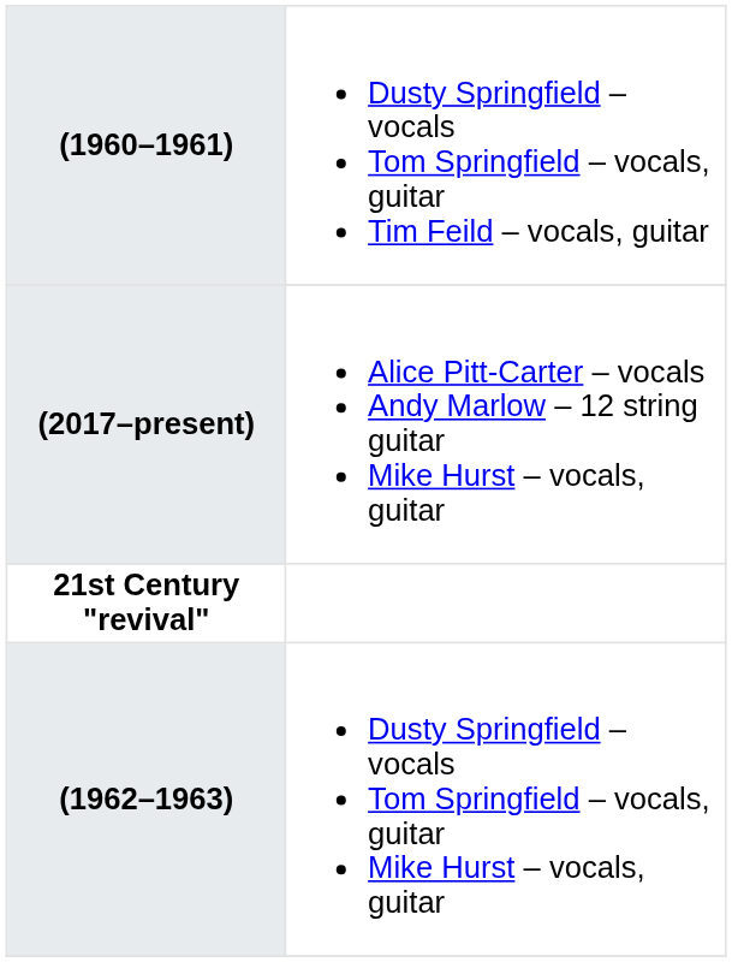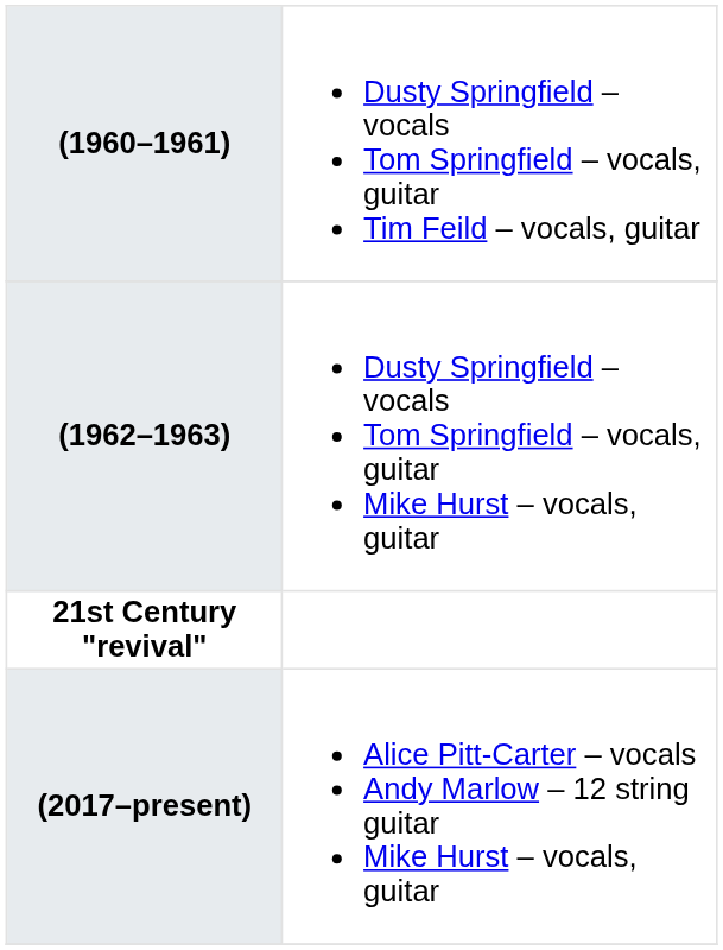rows swapped: (1962–1963) <-> (2017–present)
